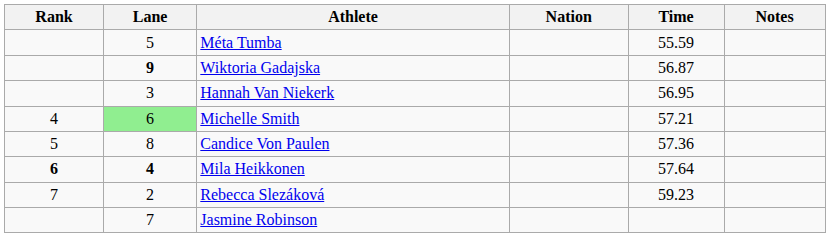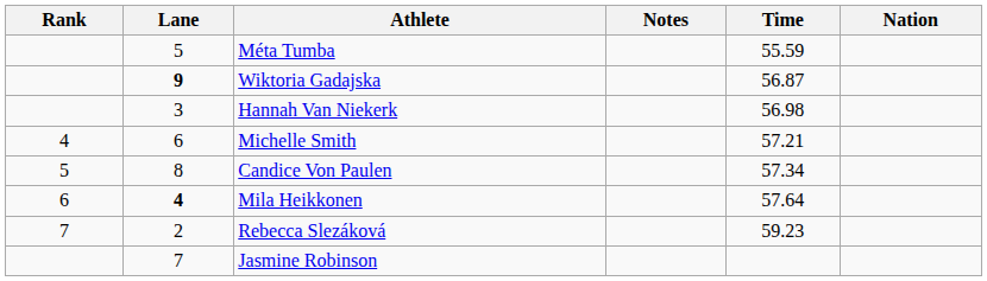columns swapped: Nation <-> Notes
Hannah Van Niekerk | Time: 56.95 -> 56.98
Michelle Smith | Lane: lightgreen background -> no background
Candice Von Paulen | Time: 57.36 -> 57.34
Mila Heikkonen | Rank: bold -> normal
